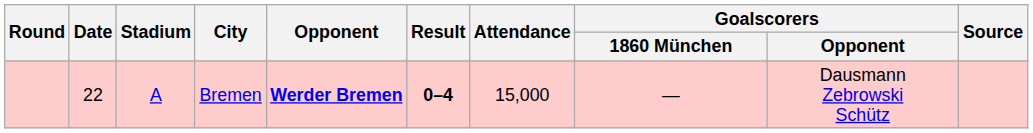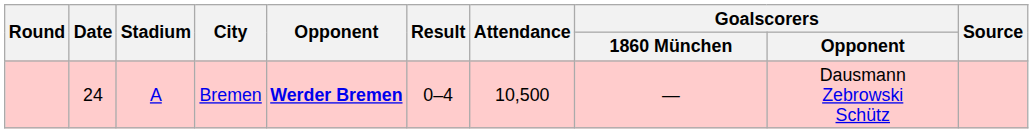Bremen | Date: 22 -> 24
Bremen | Result: bold -> normal
Bremen | Attendance: 15,000 -> 10,500
